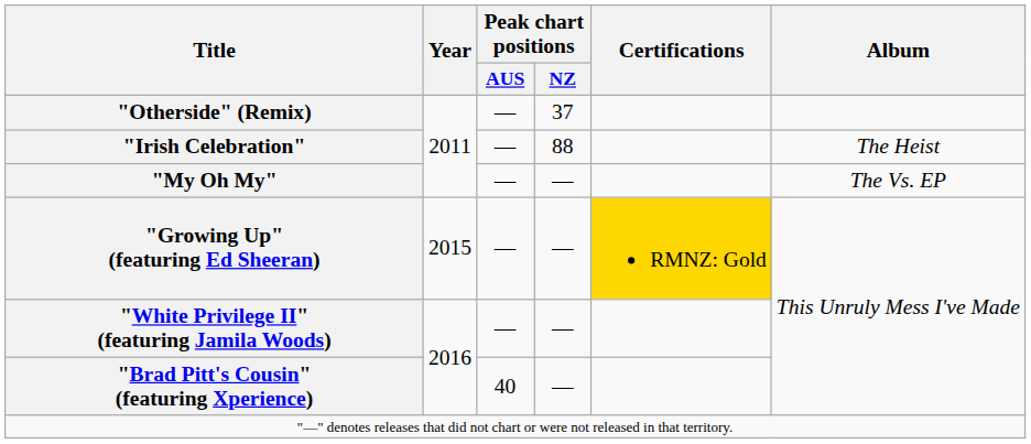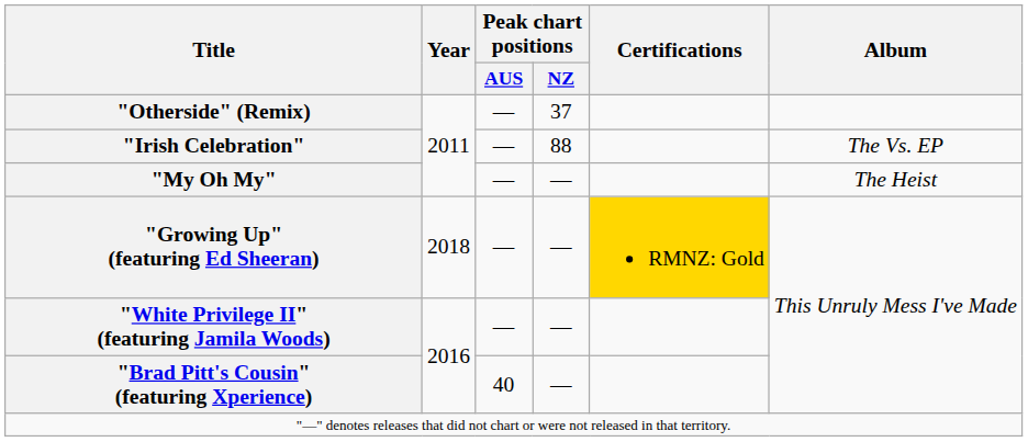"Irish Celebration" | Album: The Heist -> The Vs. EP
"My Oh My" | Album: The Vs. EP -> The Heist
"Growing Up" (featuring Ed Sheeran) | Year: 2015 -> 2018
